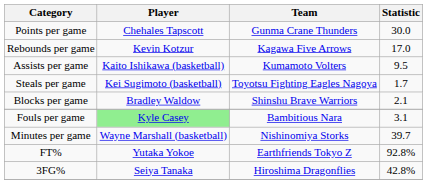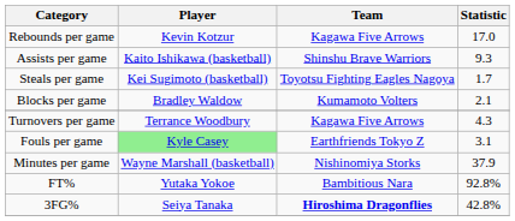- row: Points per game | Chehales Tapscott | Gunma Crane Thunders | 30.0
Assists per game | Team: Kumamoto Volters -> Shinshu Brave Warriors
Assists per game | Statistic: 9.5 -> 9.3
Blocks per game | Team: Shinshu Brave Warriors -> Kumamoto Volters
+ row: Turnovers per game | Terrance Woodbury | Kagawa Five Arrows | 4.3
Fouls per game | Team: Bambitious Nara -> Earthfriends Tokyo Z
Minutes per game | Statistic: 39.7 -> 37.9
FT% | Team: Earthfriends Tokyo Z -> Bambitious Nara
3FG% | Team: normal -> bold
